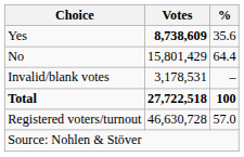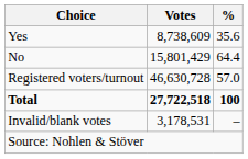Yes | Votes: bold -> normal
rows swapped: Invalid/blank votes <-> Registered voters/turnout
